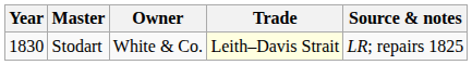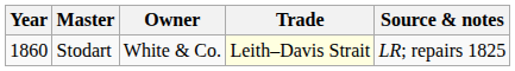Stodart | Year: 1830 -> 1860
